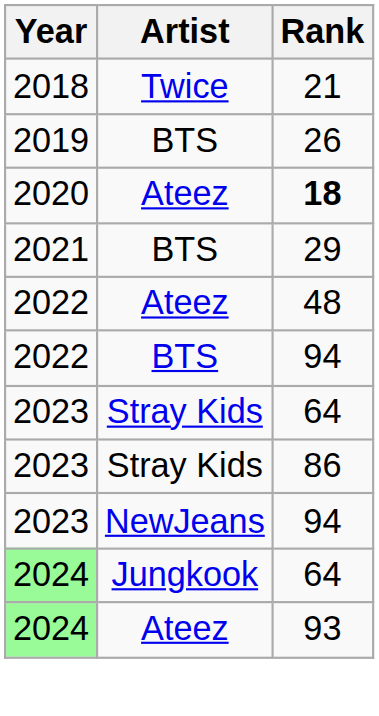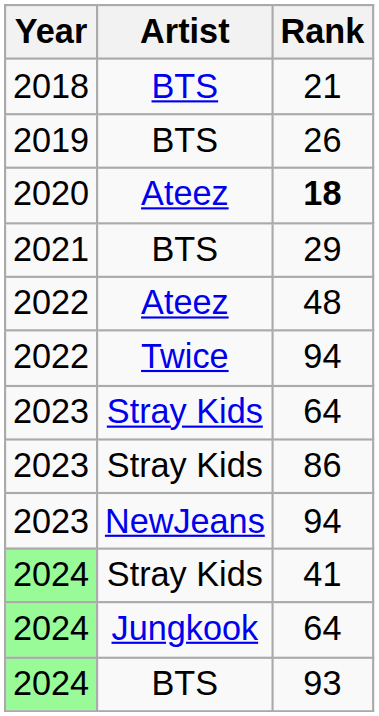21 | Artist: Twice -> BTS
2022 / 94 | Artist: BTS -> Twice
+ row: 2024 | Stray Kids | 41
93 | Artist: Ateez -> BTS
